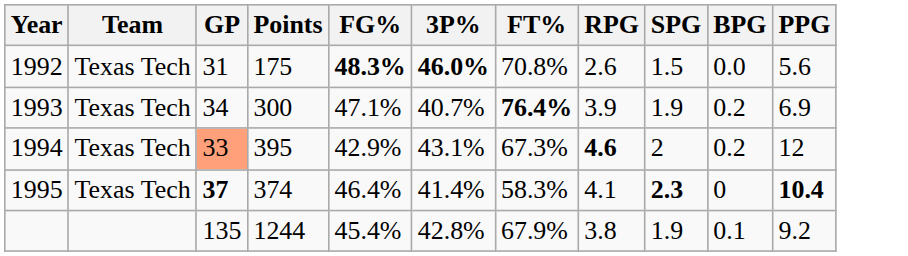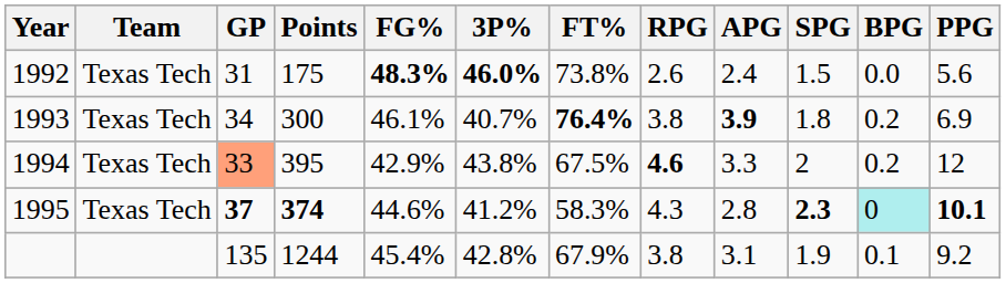+ column: APG | 2.4 | 3.9 | 3.3 | 2.8 | 3.1
1992 | FT%: 70.8% -> 73.8%
1993 | FG%: 47.1% -> 46.1%
1993 | RPG: 3.9 -> 3.8
1993 | SPG: 1.9 -> 1.8
1994 | 3P%: 43.1% -> 43.8%
1994 | FT%: 67.3% -> 67.5%
1995 | Points: normal -> bold
1995 | FG%: 46.4% -> 44.6%
1995 | 3P%: 41.4% -> 41.2%
1995 | RPG: 4.1 -> 4.3
1995 | BPG: no background -> paleturquoise background
1995 | PPG: 10.4 -> 10.1
